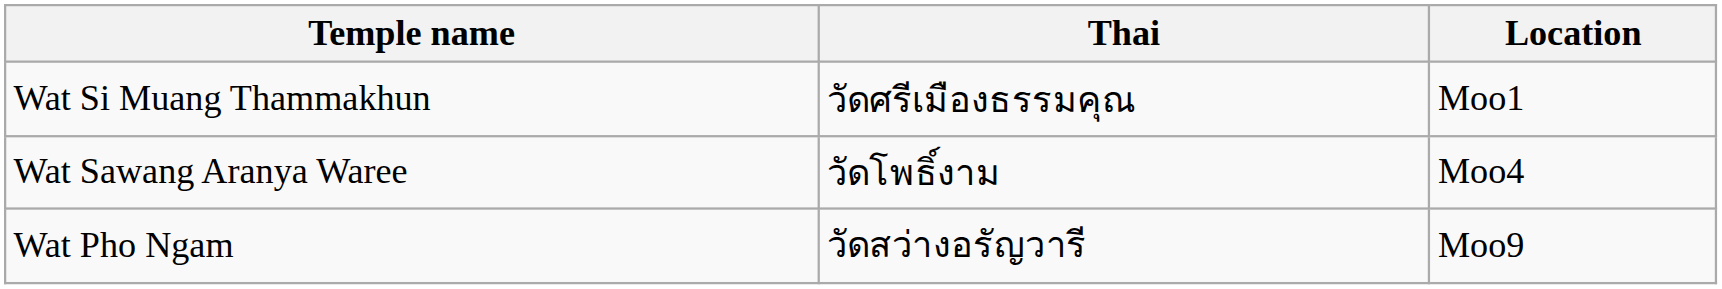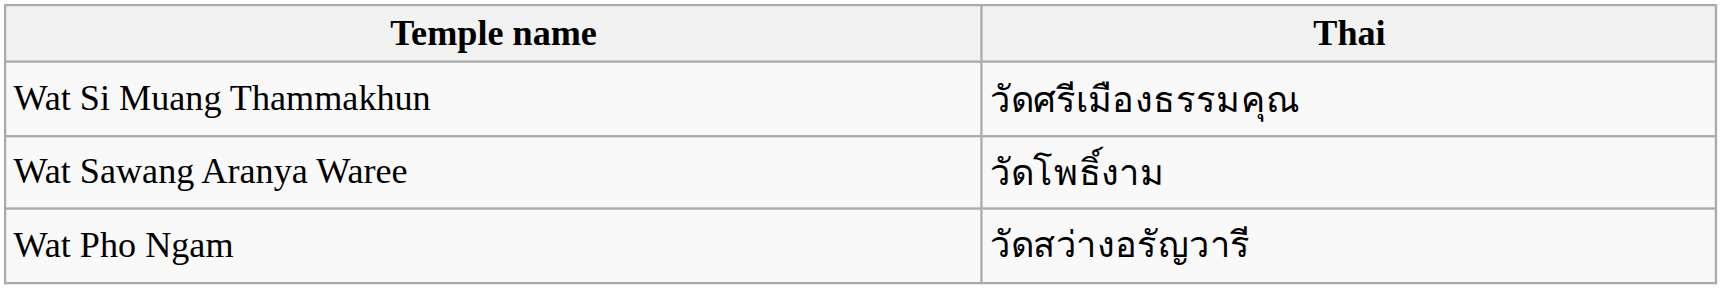- column: Location | Moo1 | Moo4 | Moo9
